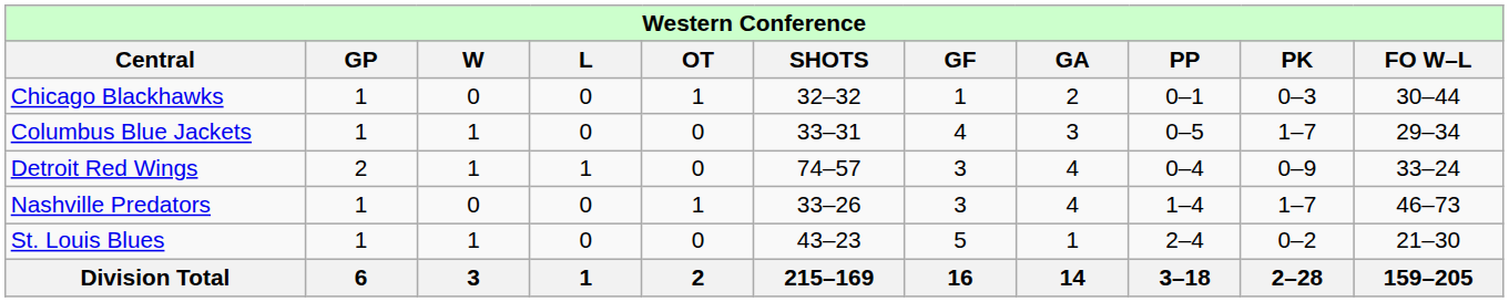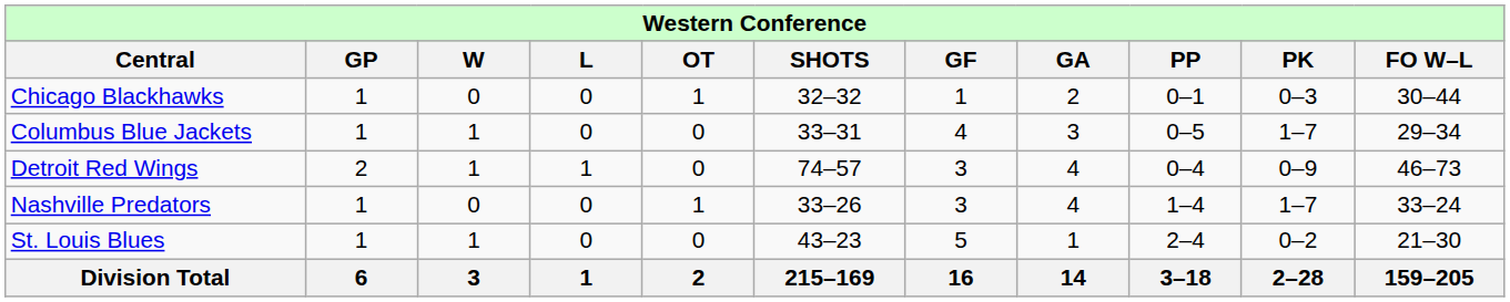Detroit Red Wings | column 11: 33–24 -> 46–73
Nashville Predators | column 11: 46–73 -> 33–24
